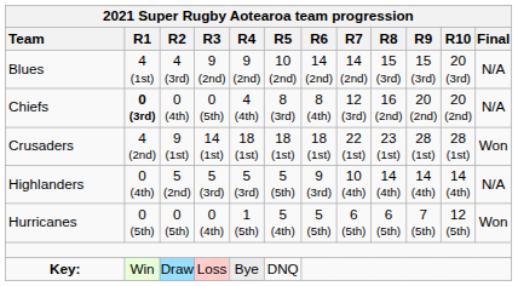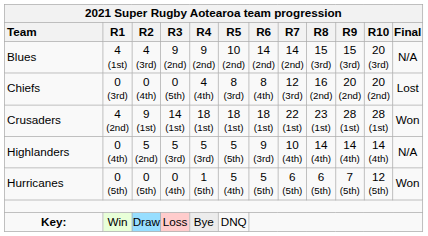Chiefs | R1: bold -> normal
Chiefs | Final: N/A -> Lost
